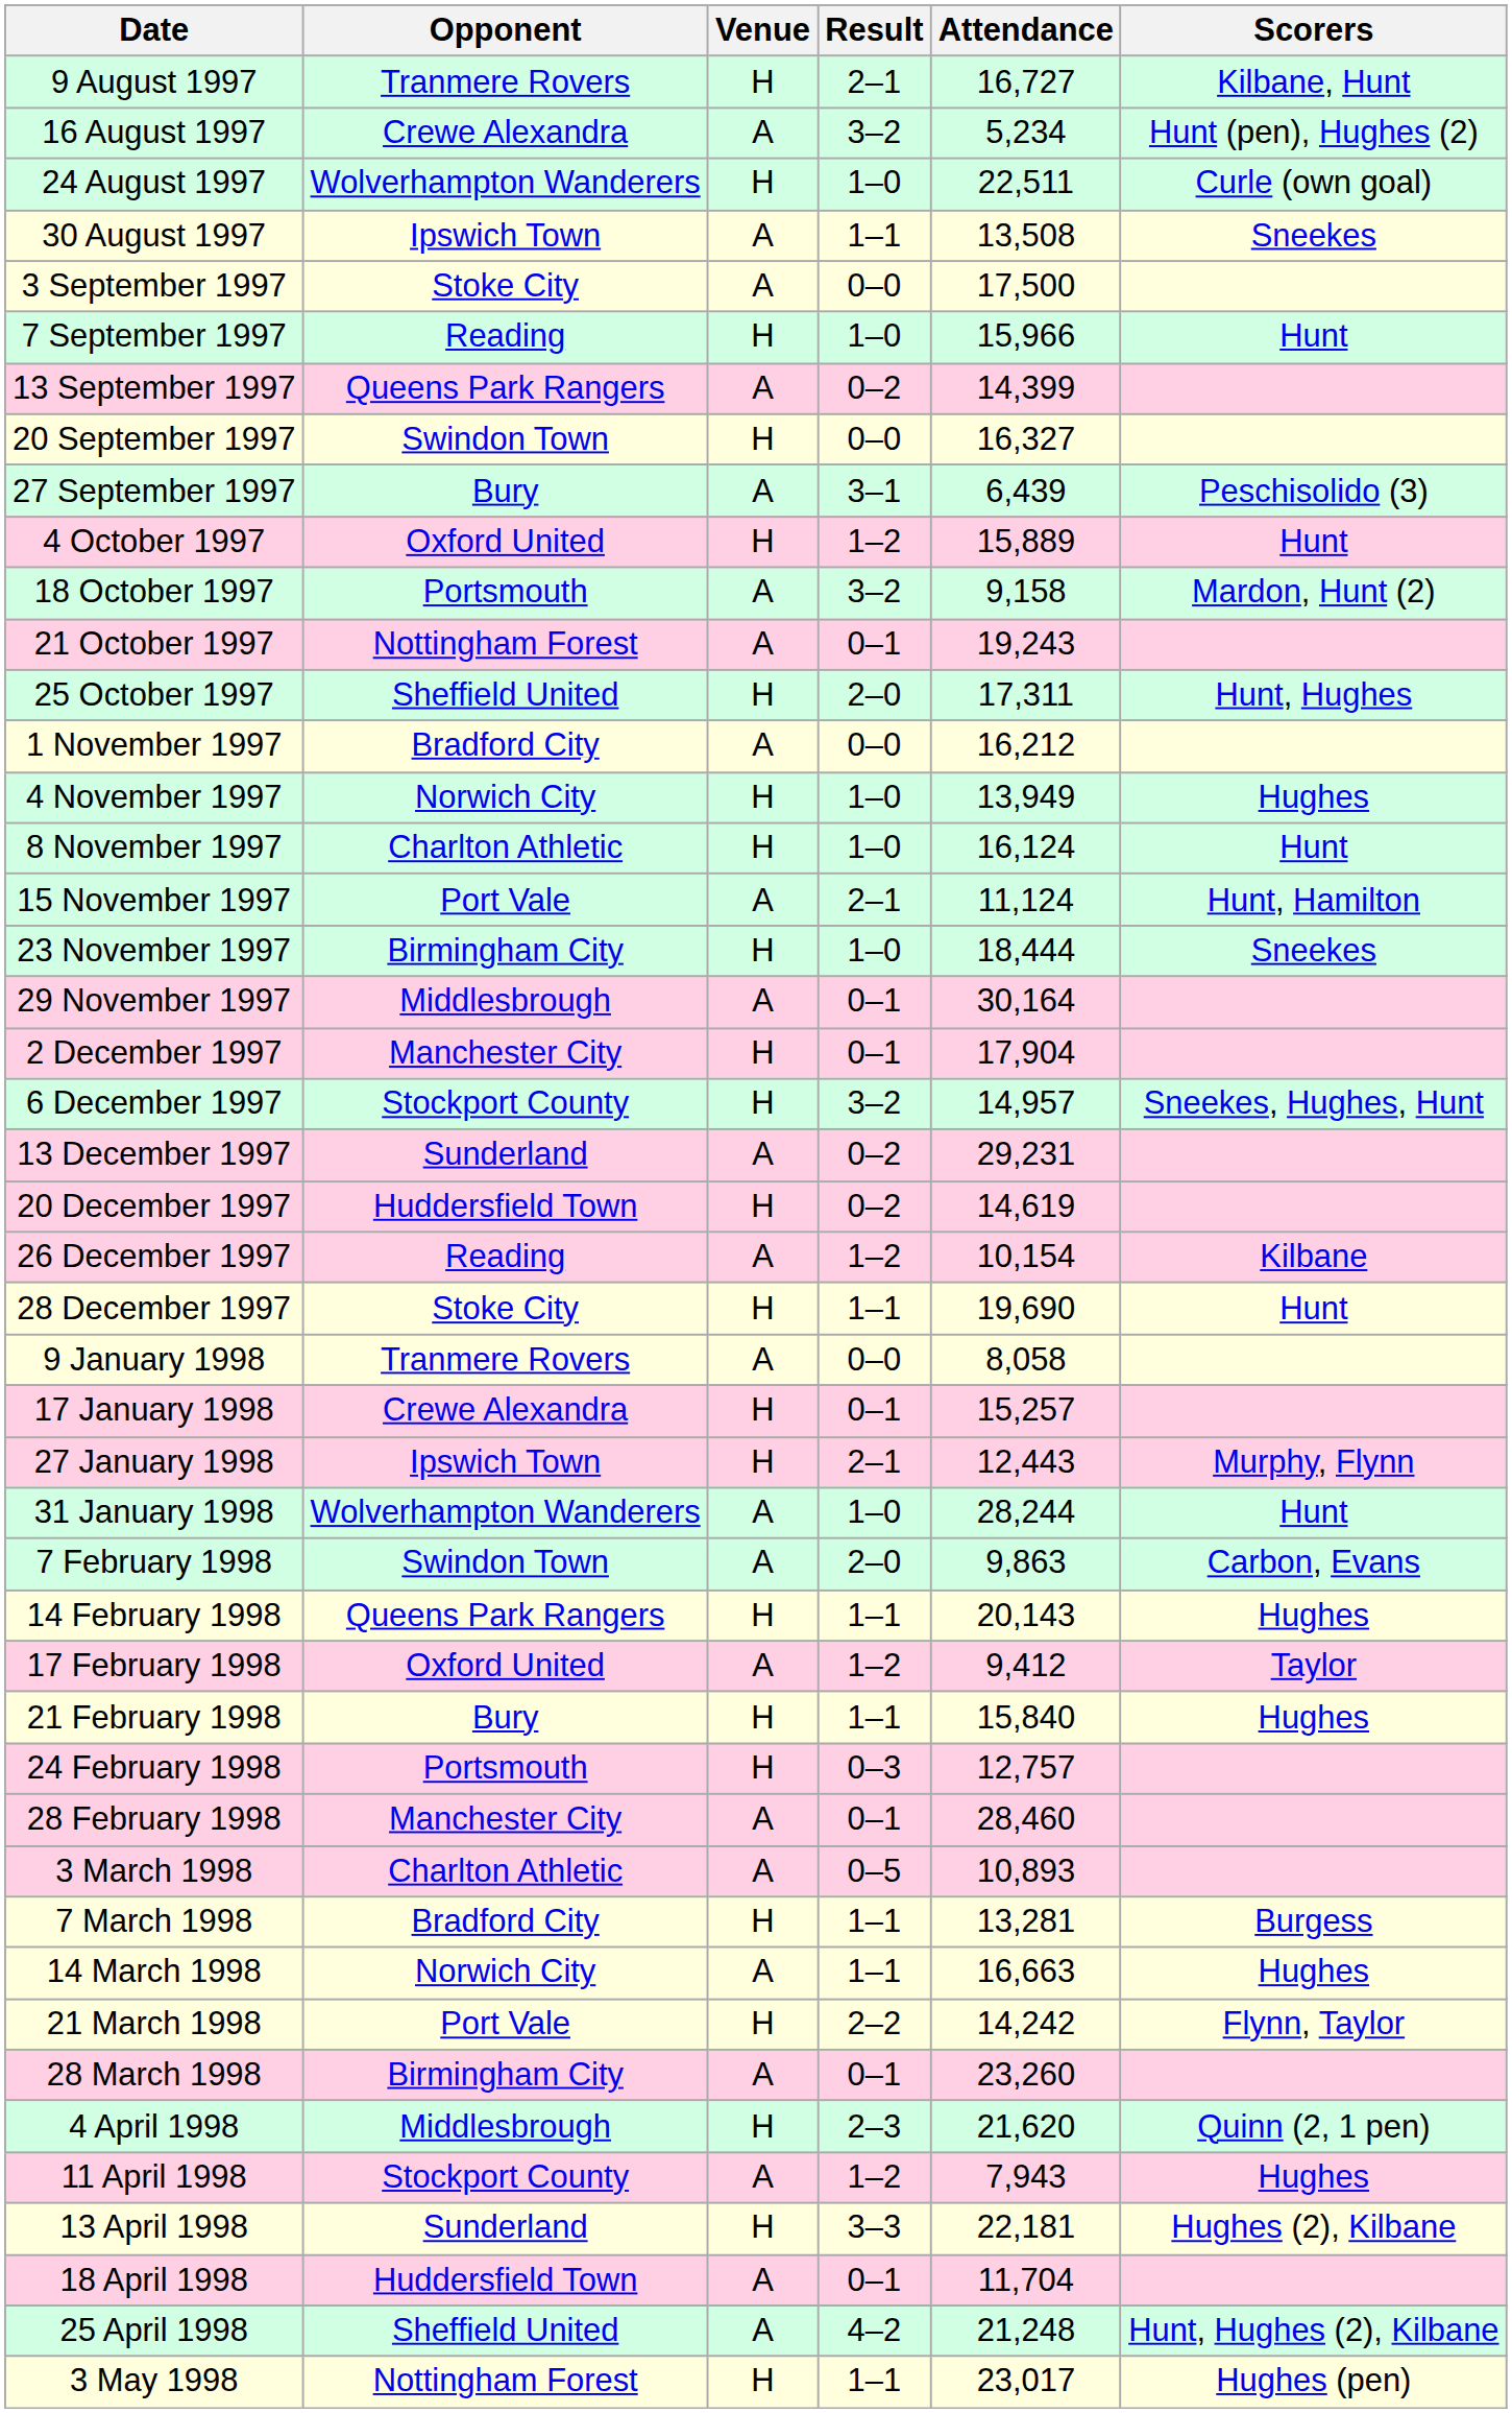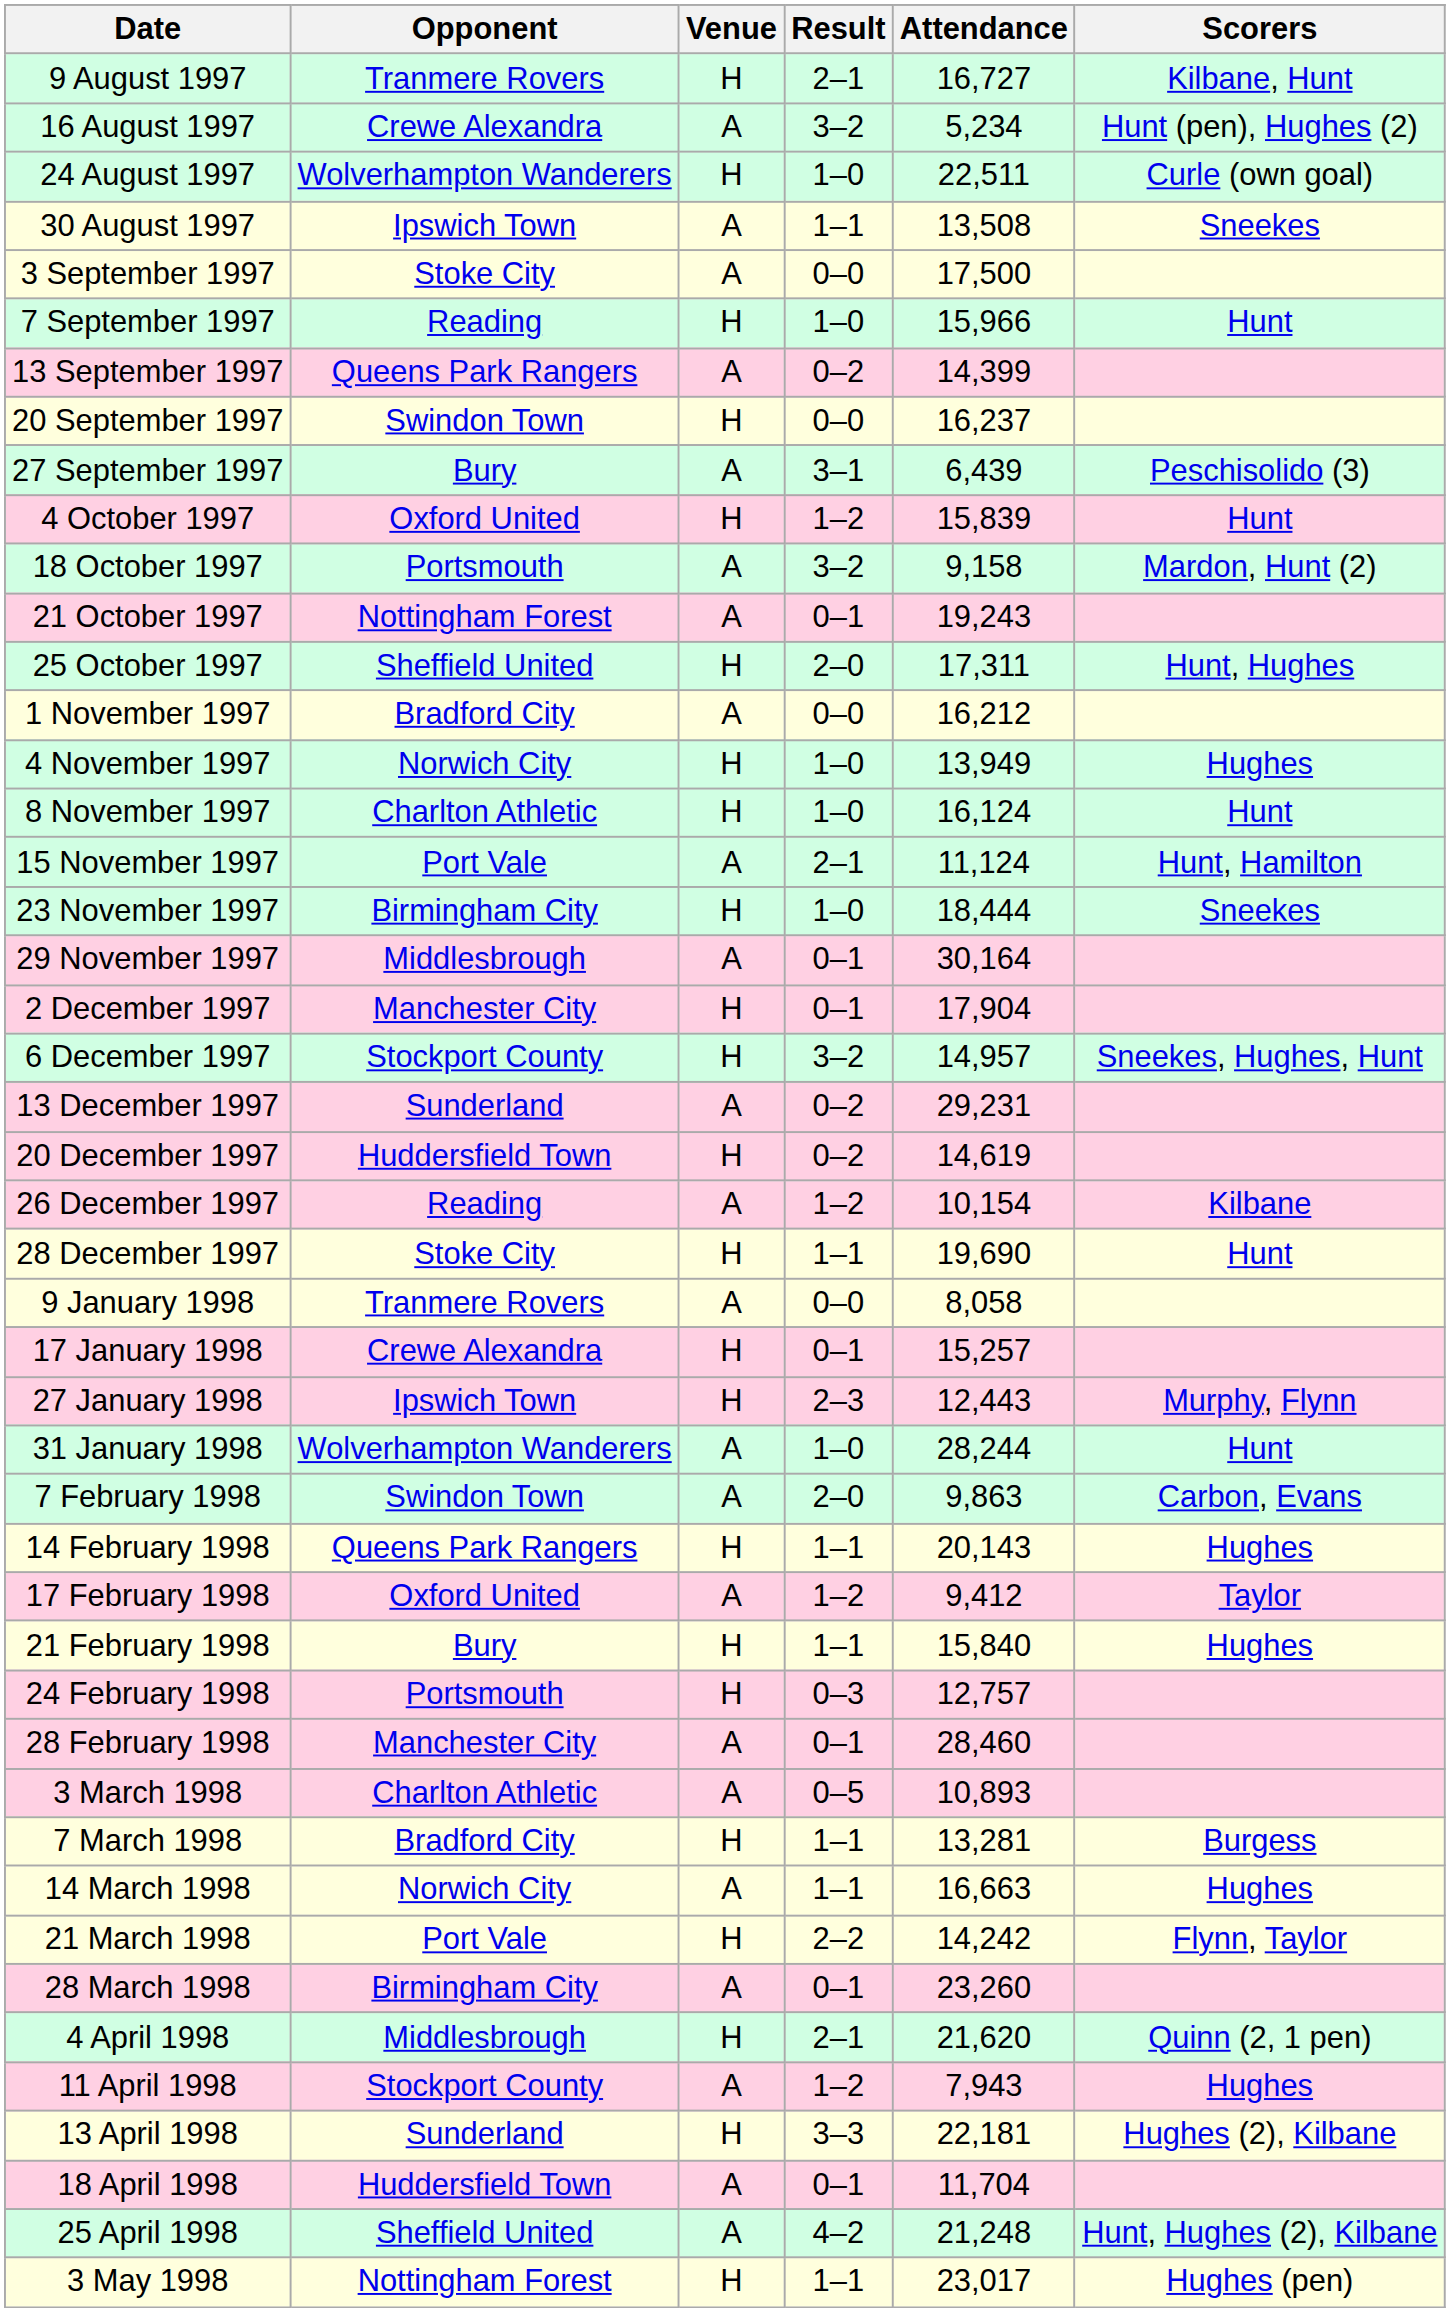20 September 1997 | Attendance: 16,327 -> 16,237
4 October 1997 | Attendance: 15,889 -> 15,839
27 January 1998 | Result: 2–1 -> 2–3
4 April 1998 | Result: 2–3 -> 2–1
